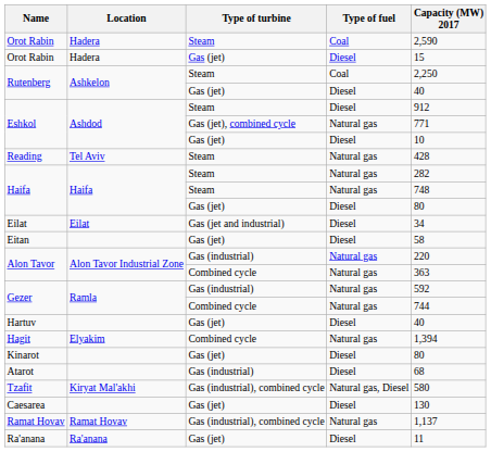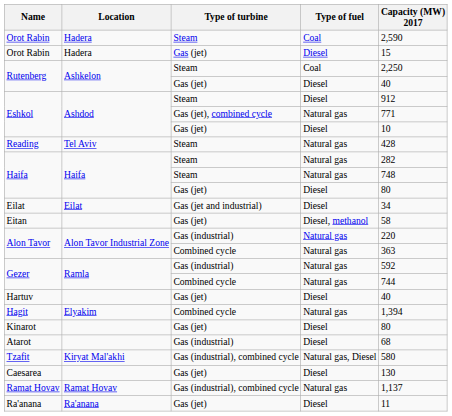Eitan | Type of fuel: Diesel -> Diesel, methanol
